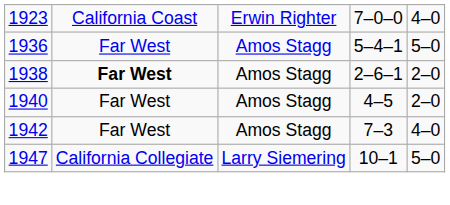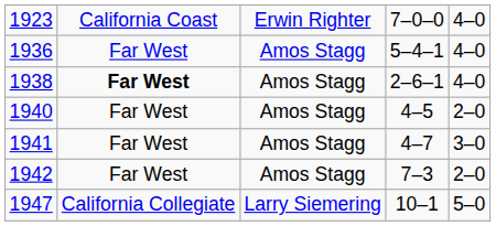1936 | column 5: 5–0 -> 4–0
1938 | column 5: 2–0 -> 4–0
+ row: 1941 | Far West | Amos Stagg | 4–7 | 3–0
1942 | column 5: 4–0 -> 2–0
